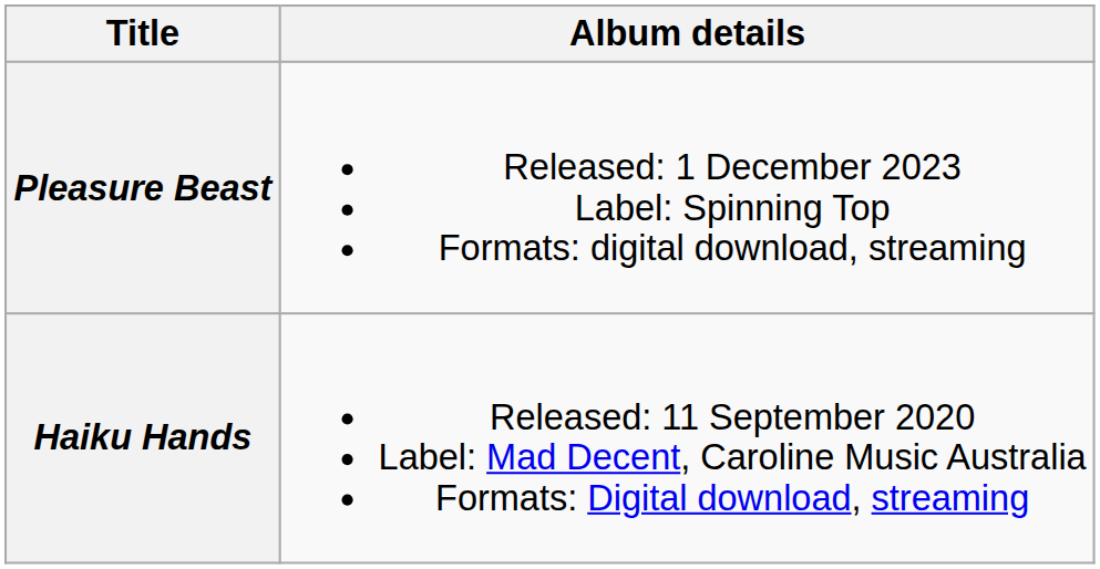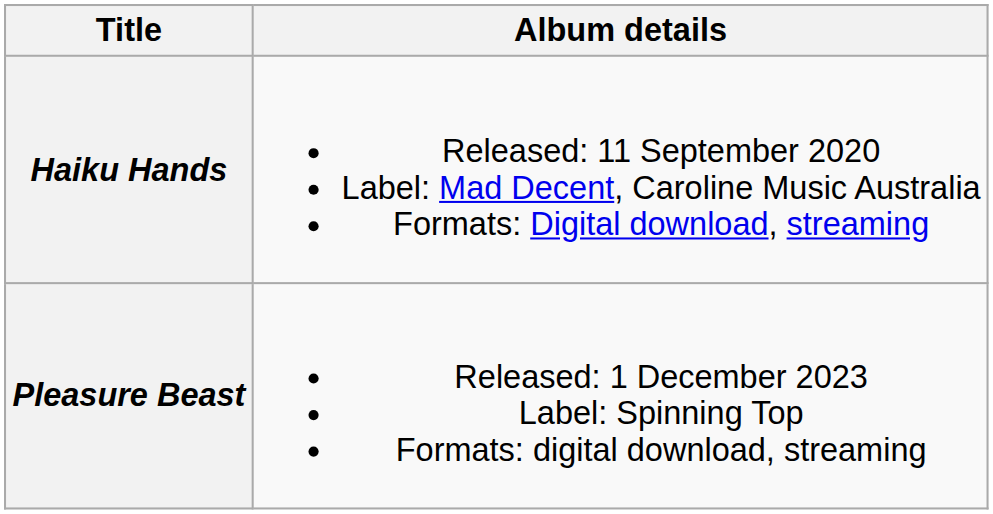rows swapped: Haiku Hands <-> Pleasure Beast
